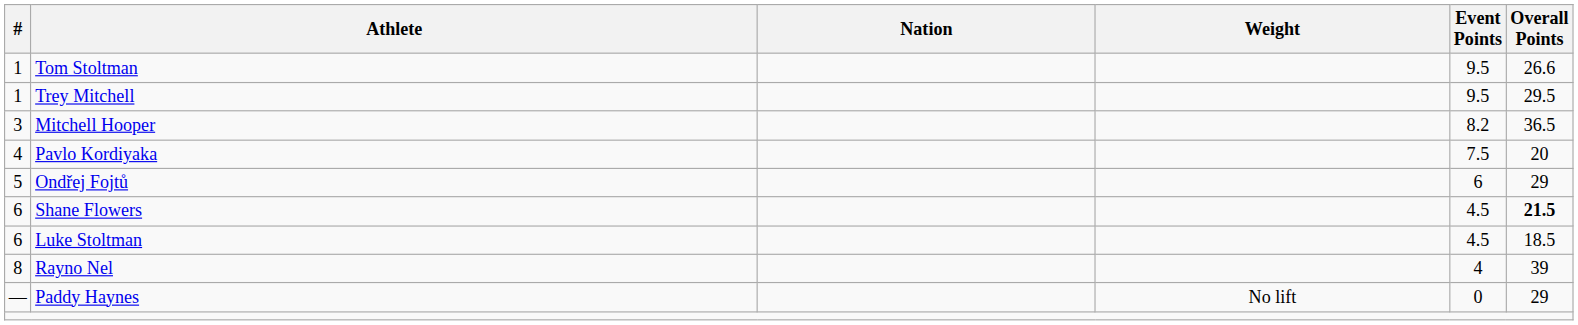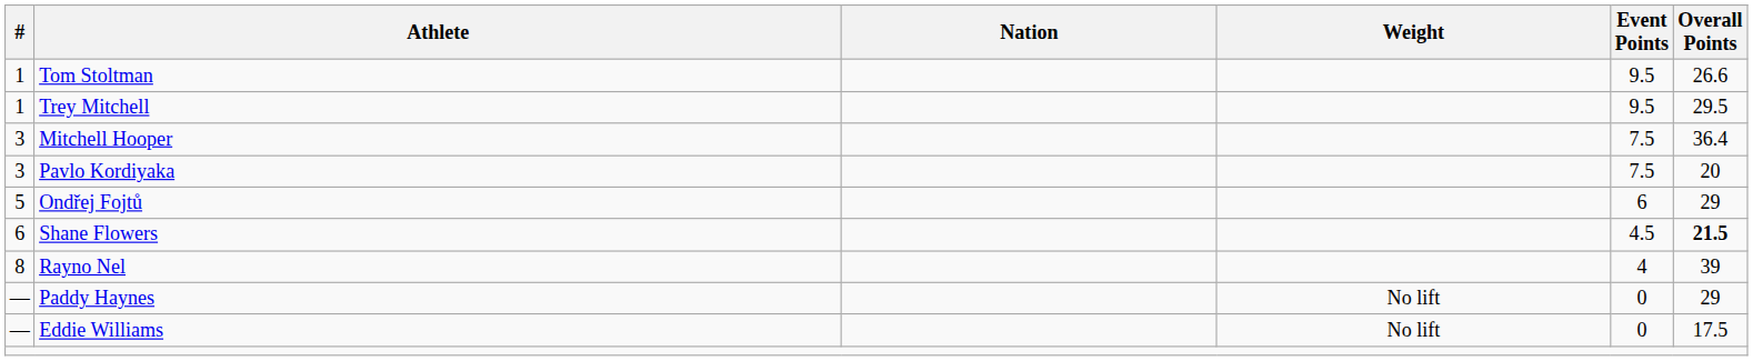Mitchell Hooper | Event Points: 8.2 -> 7.5
Mitchell Hooper | Overall Points: 36.5 -> 36.4
Pavlo Kordiyaka | #: 4 -> 3
- row: 6 | Luke Stoltman | 4.5 | 18.5
+ row: — | Eddie Williams | No lift | 0 | 17.5
